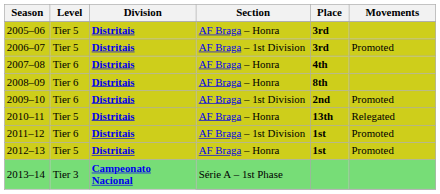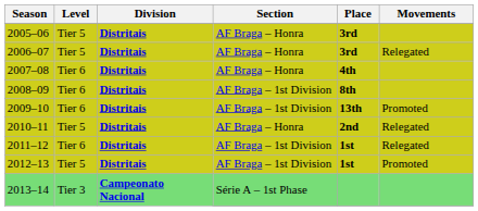2006–07 | Section: AF Braga – 1st Division -> AF Braga – Honra
2006–07 | Movements: Promoted -> Relegated
2008–09 | Section: AF Braga – Honra -> AF Braga – 1st Division
2009–10 | Place: 2nd -> 13th
2010–11 | Place: 13th -> 2nd
2011–12 | Movements: Promoted -> Relegated
2012–13 | Section: AF Braga – Honra -> AF Braga – 1st Division
